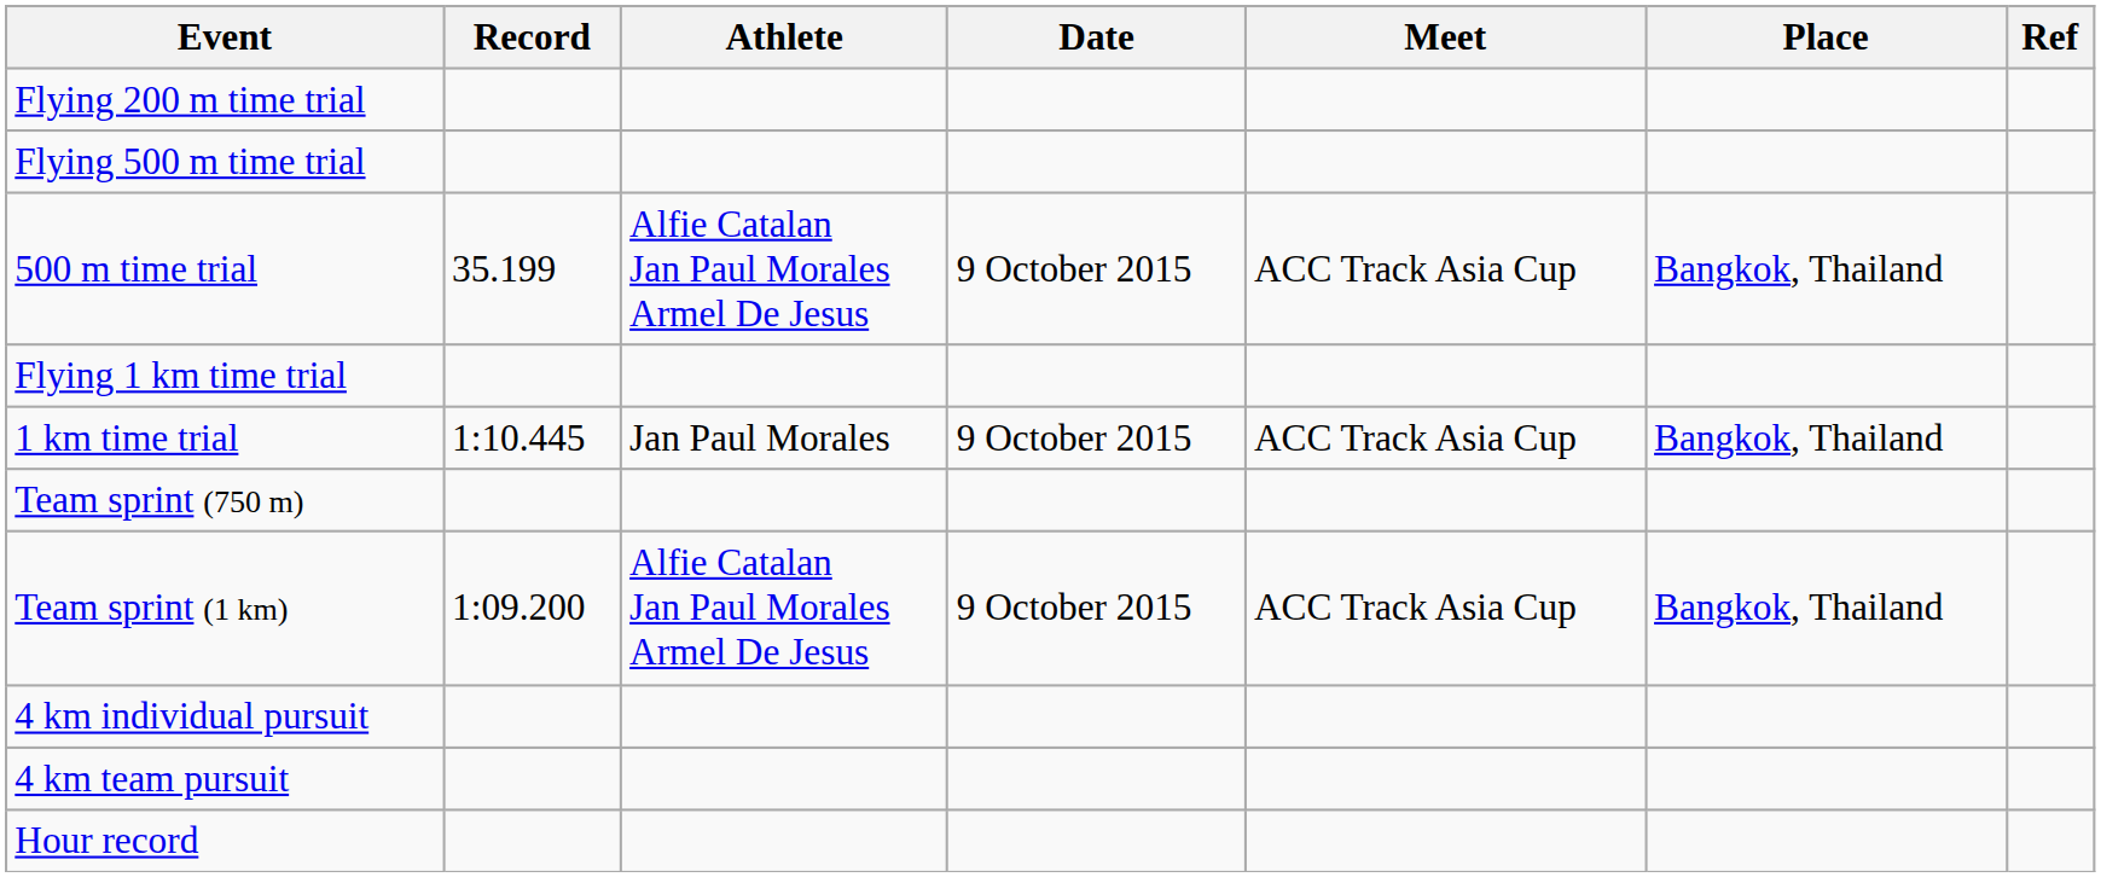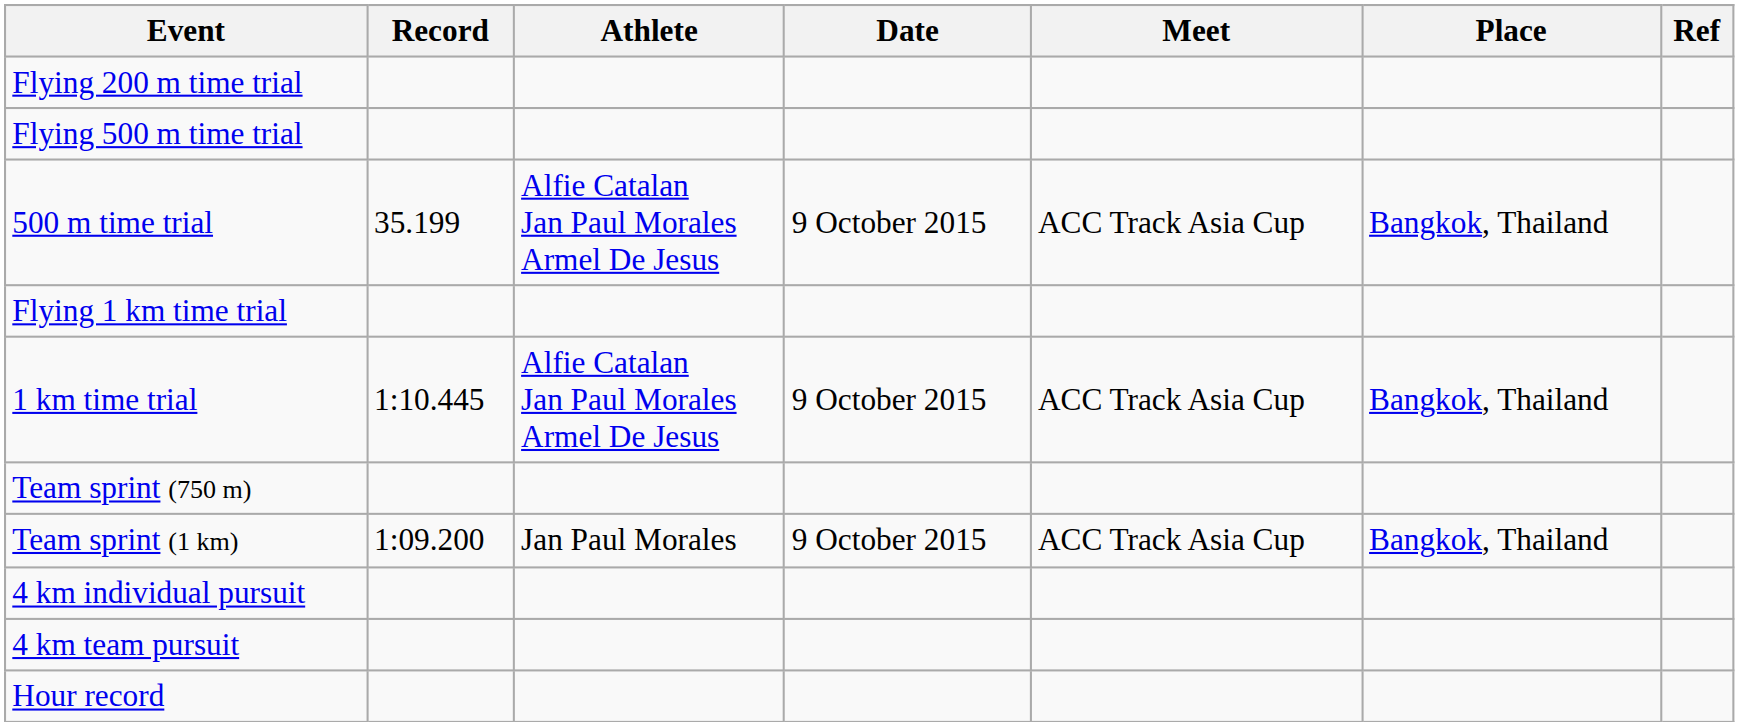1 km time trial | Athlete: Jan Paul Morales -> Alfie Catalan Jan Paul Morales Armel De Jesus
Team sprint (1 km) | Athlete: Alfie Catalan Jan Paul Morales Armel De Jesus -> Jan Paul Morales
